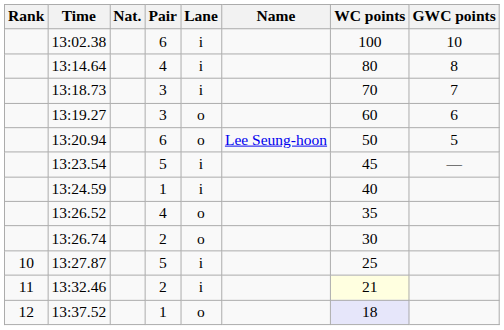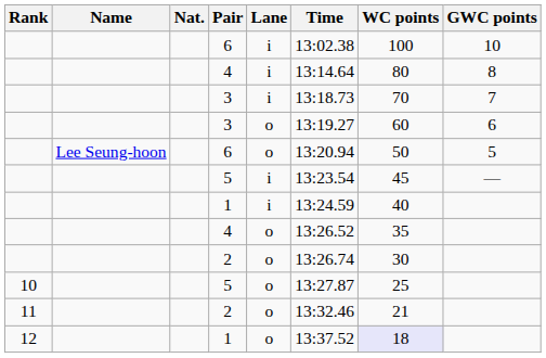columns swapped: Name <-> Time
10 / 5 | Lane: i -> o
11 / 2 | Lane: i -> o
11 / 2 | WC points: lightyellow background -> no background
